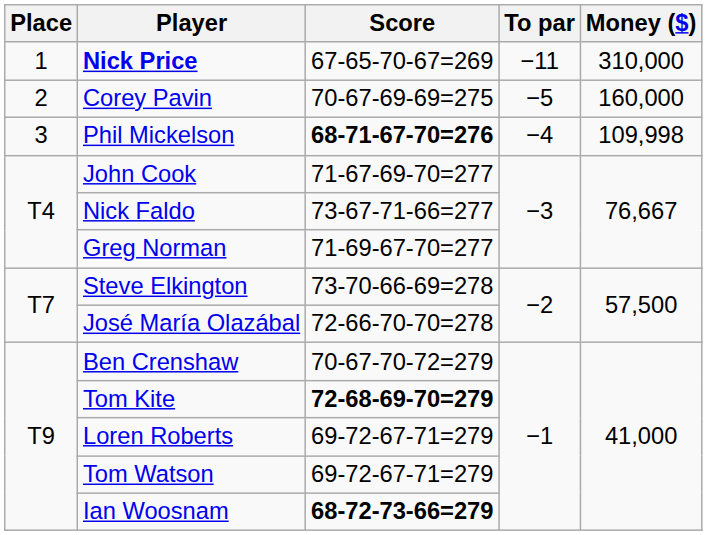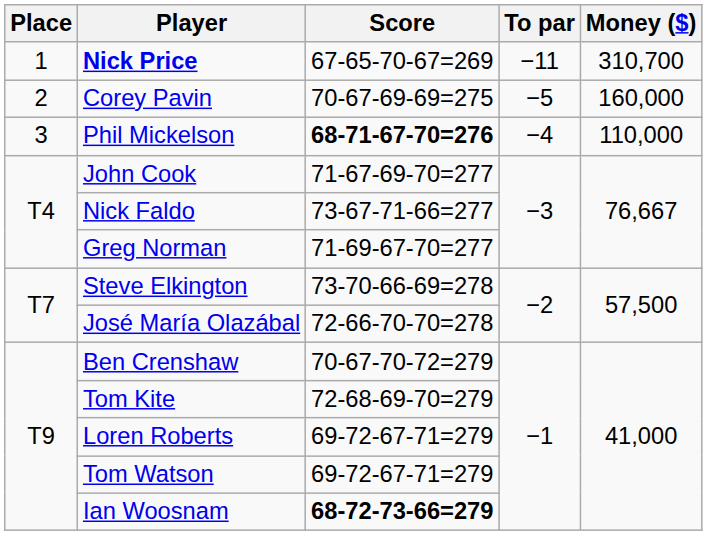Nick Price | Money ($): 310,000 -> 310,700
Phil Mickelson | Money ($): 109,998 -> 110,000
Tom Kite | Score: bold -> normal
